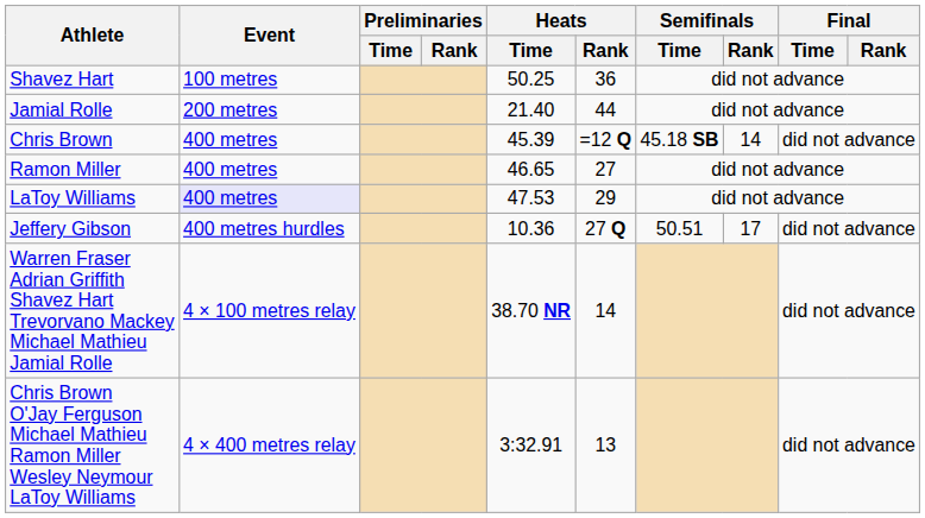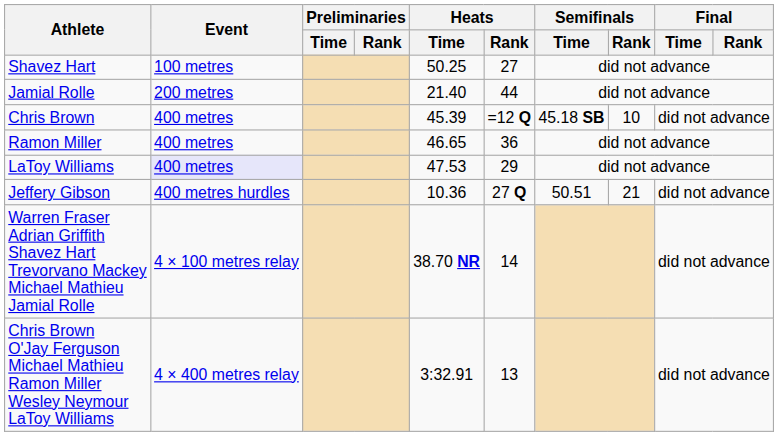Shavez Hart | Heats / Rank: 36 -> 27
Chris Brown | Semifinals / Rank: 14 -> 10
Ramon Miller | Heats / Rank: 27 -> 36
Jeffery Gibson | Semifinals / Rank: 17 -> 21
